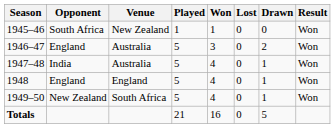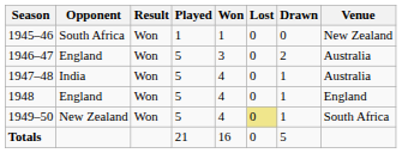columns swapped: Venue <-> Result
1949–50 | Lost: no background -> khaki background
